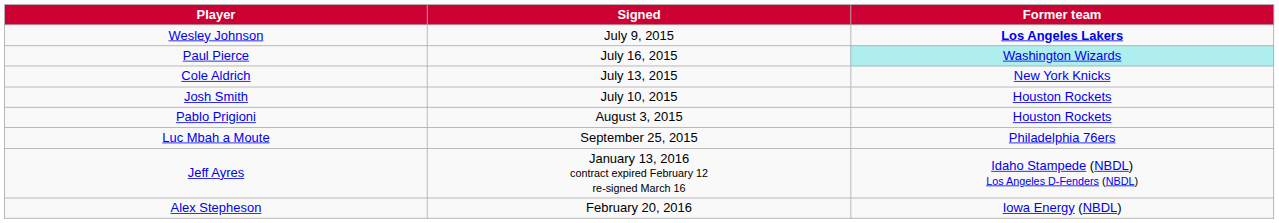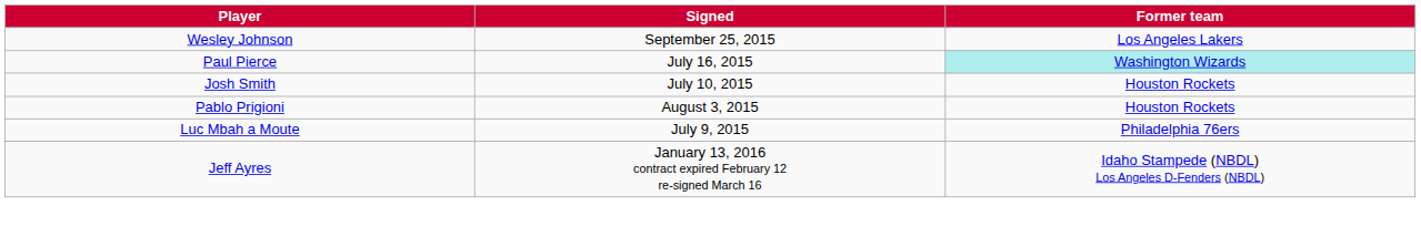Wesley Johnson | Signed: July 9, 2015 -> September 25, 2015
Wesley Johnson | Former team: bold -> normal
- row: Cole Aldrich | July 13, 2015 | New York Knicks
Luc Mbah a Moute | Signed: September 25, 2015 -> July 9, 2015
- row: Alex Stepheson | February 20, 2016 | Iowa Energy (NBDL)
